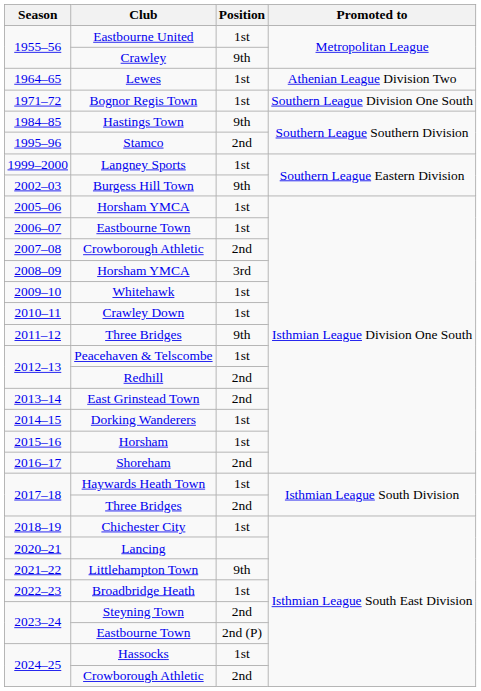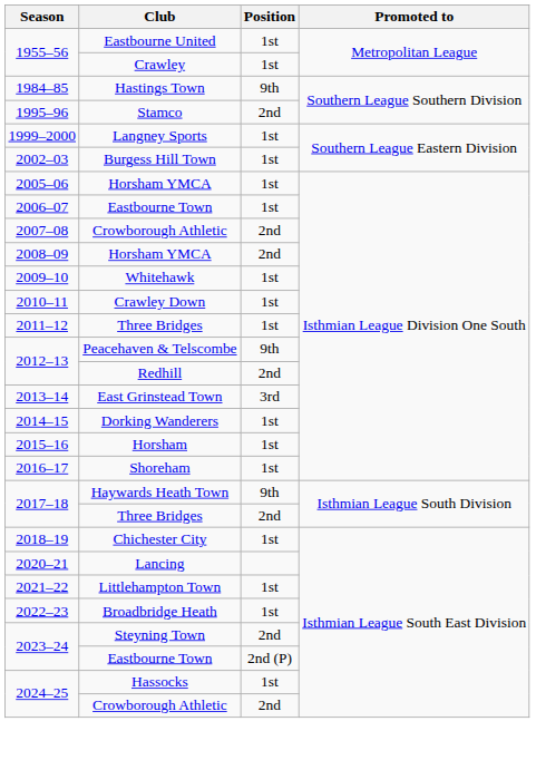Crawley | Position: 9th -> 1st
- row: 1964–65 | Lewes | 1st | Athenian League Division Two
- row: 1971–72 | Bognor Regis Town | 1st | Southern League Division One South
Burgess Hill Town | Position: 9th -> 1st
2008–09 / Horsham YMCA | Position: 3rd -> 2nd
2011–12 / Three Bridges | Position: 9th -> 1st
Peacehaven & Telscombe | Position: 1st -> 9th
East Grinstead Town | Position: 2nd -> 3rd
Shoreham | Position: 2nd -> 1st
Haywards Heath Town | Position: 1st -> 9th
Littlehampton Town | Position: 9th -> 1st
